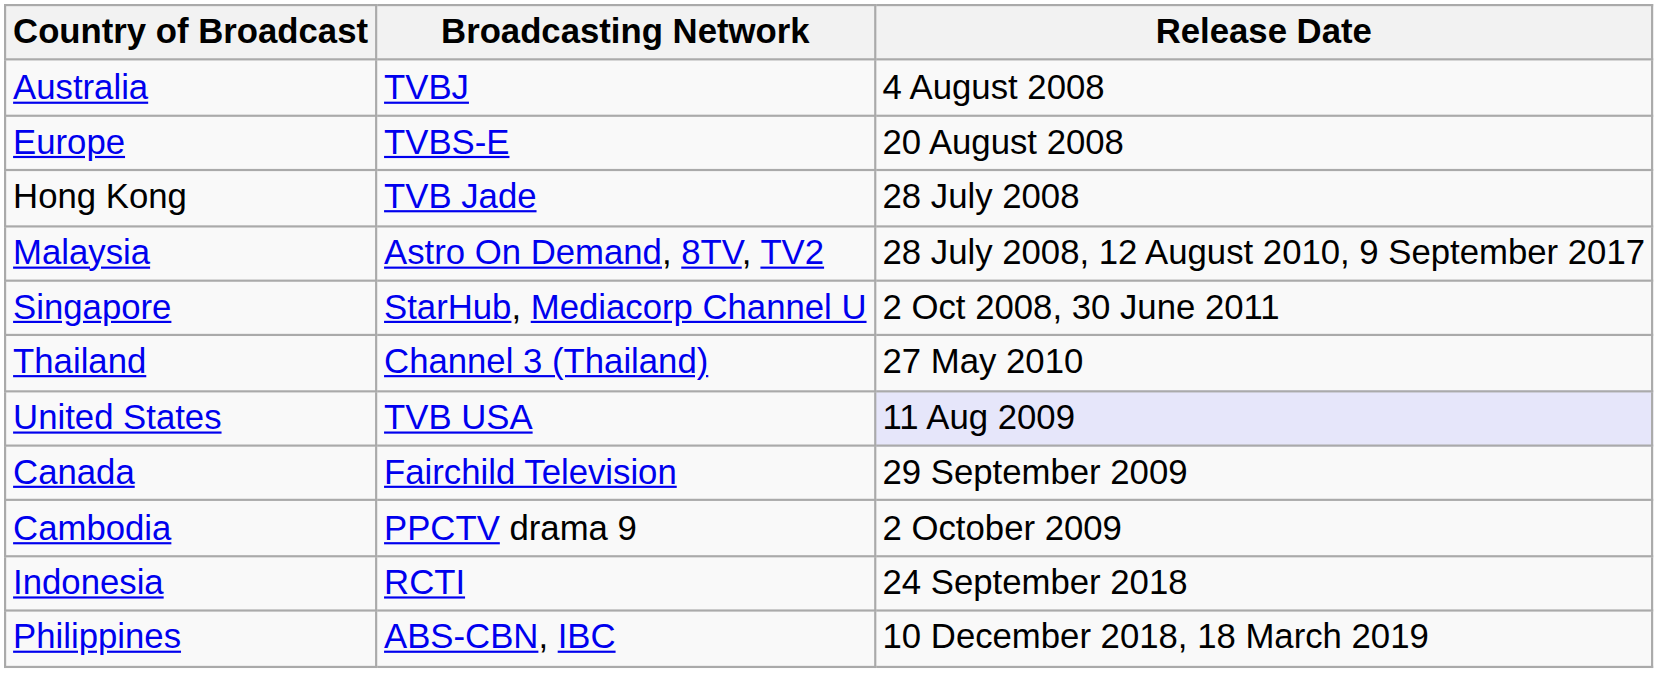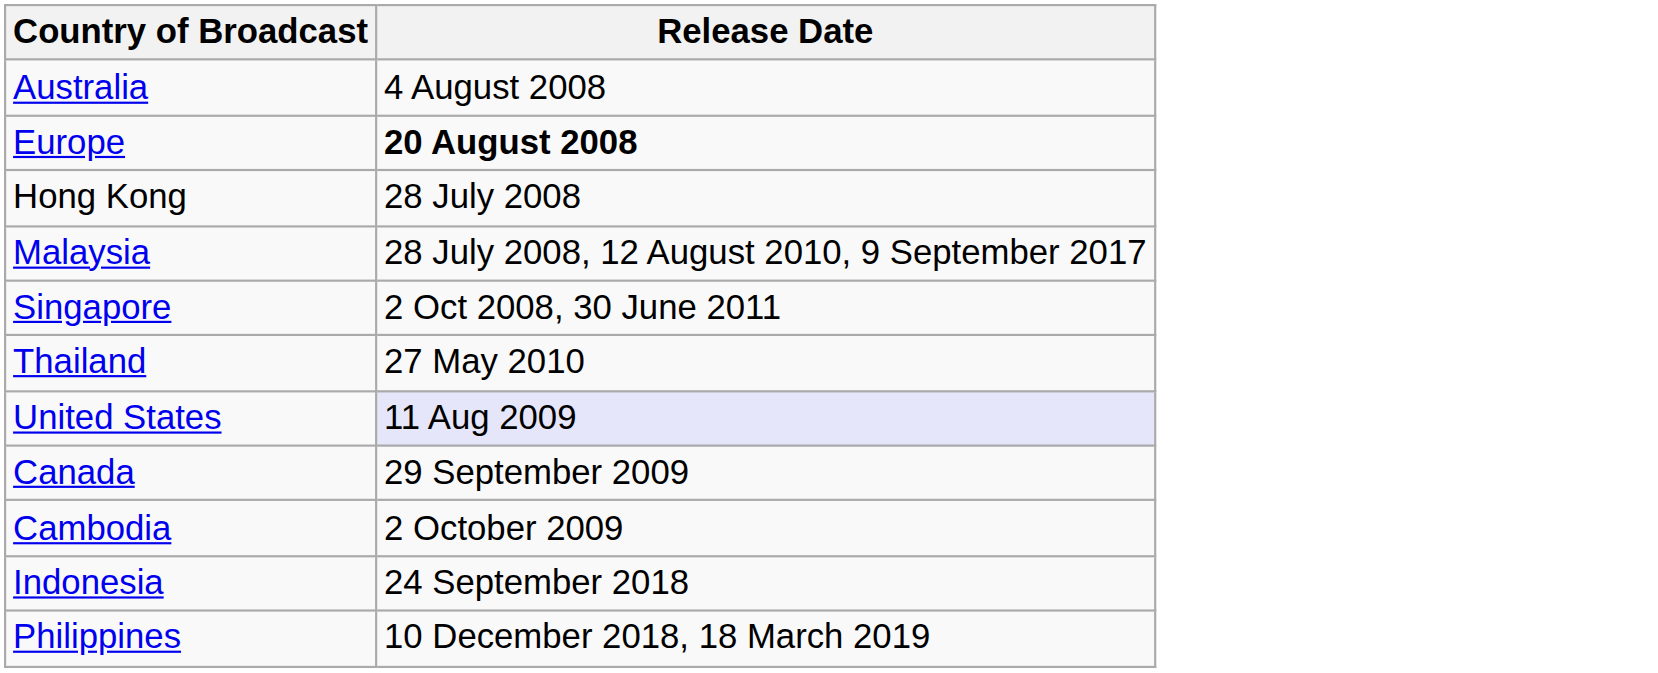- column: Broadcasting Network | TVBJ | TVBS-E | TVB Jade | Astro On Demand, 8TV, TV2 | StarHub, Mediacorp Channel U | Channel 3 (Thailand) | TVB USA | Fairchild Television | PPCTV drama 9 | RCTI | ABS-CBN, IBC
Europe | Release Date: normal -> bold
